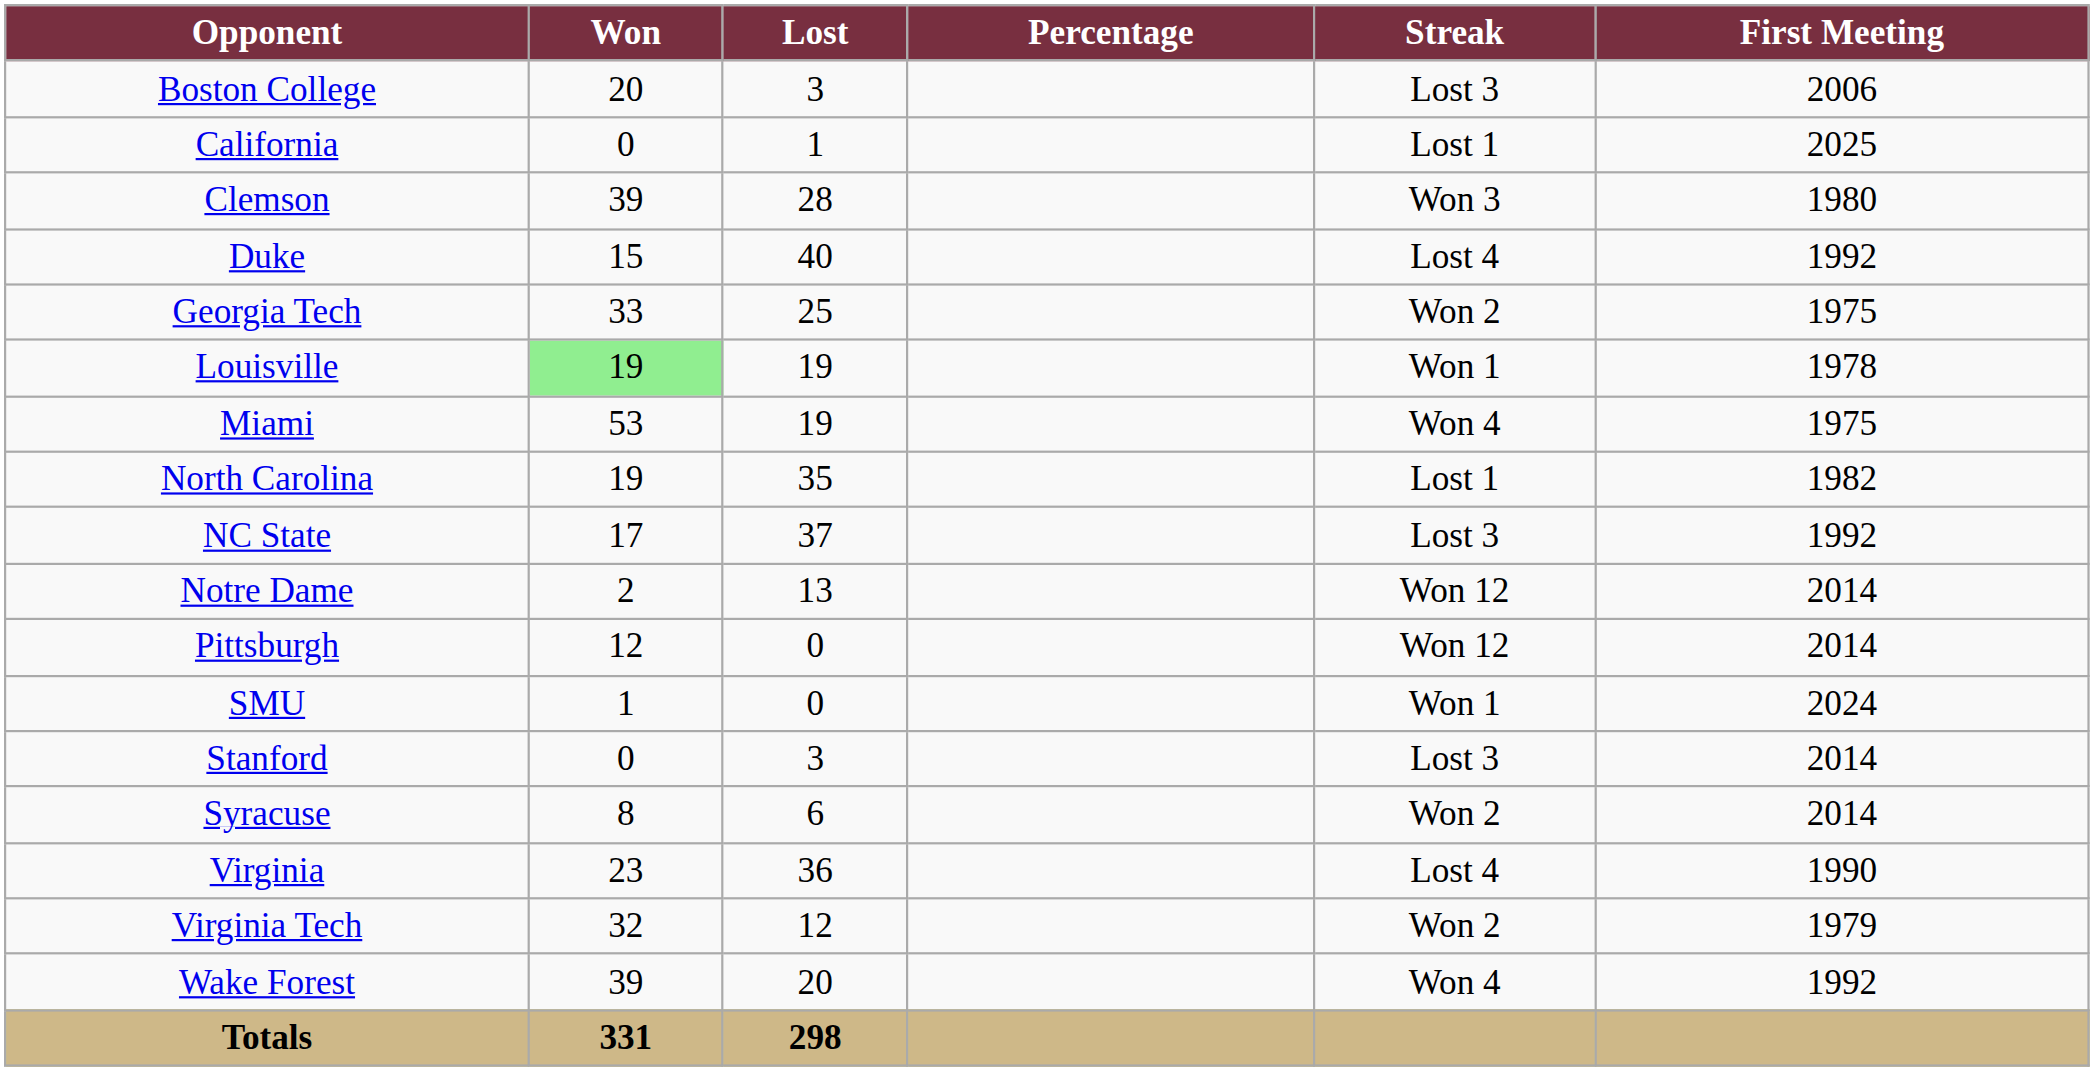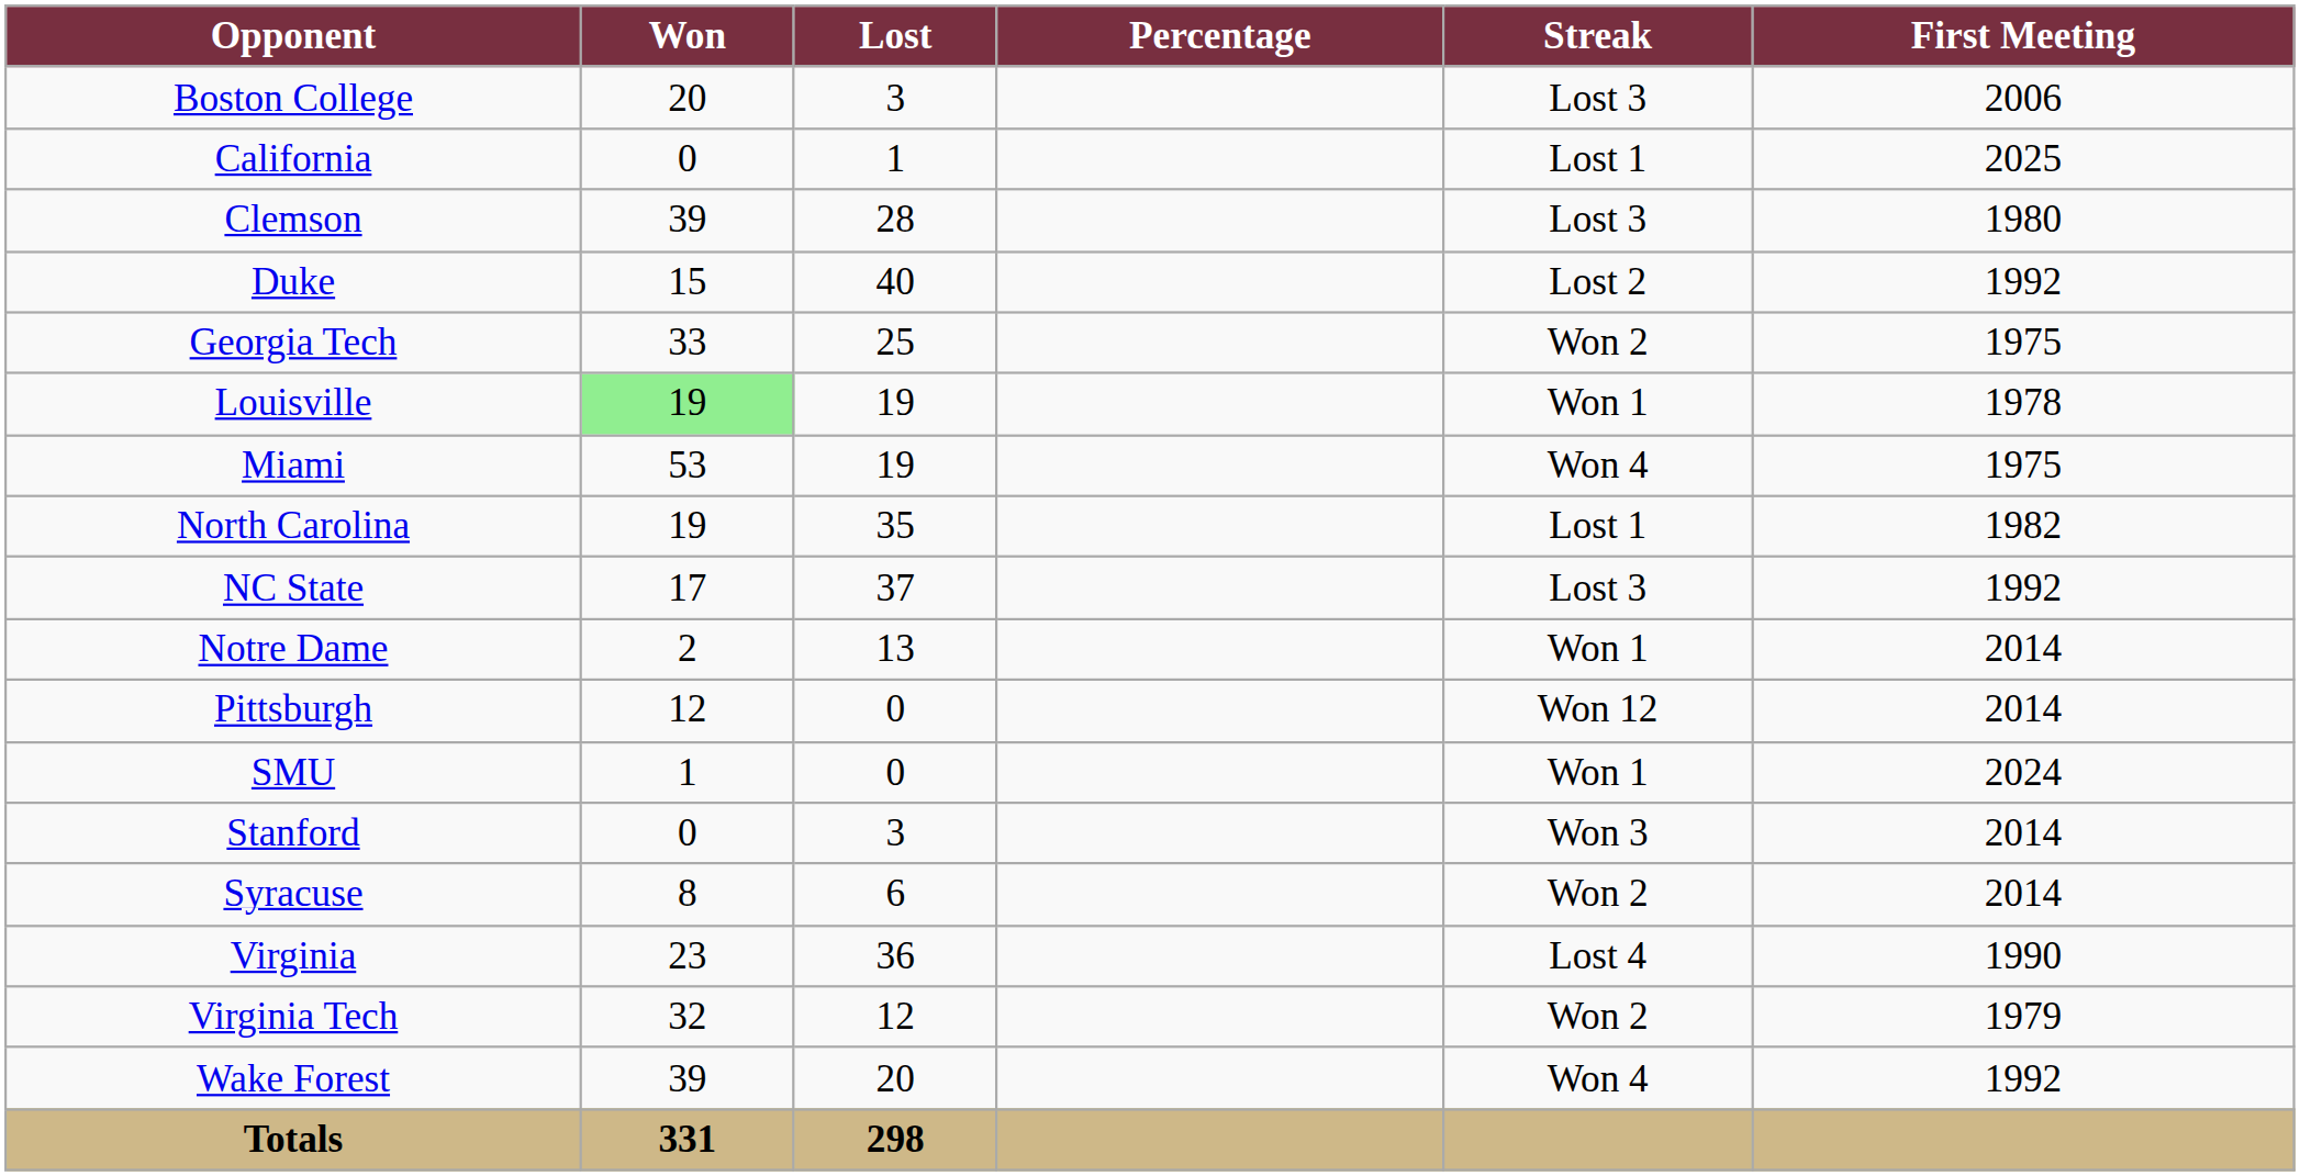Clemson | Streak: Won 3 -> Lost 3
Duke | Streak: Lost 4 -> Lost 2
Notre Dame | Streak: Won 12 -> Won 1
Stanford | Streak: Lost 3 -> Won 3
